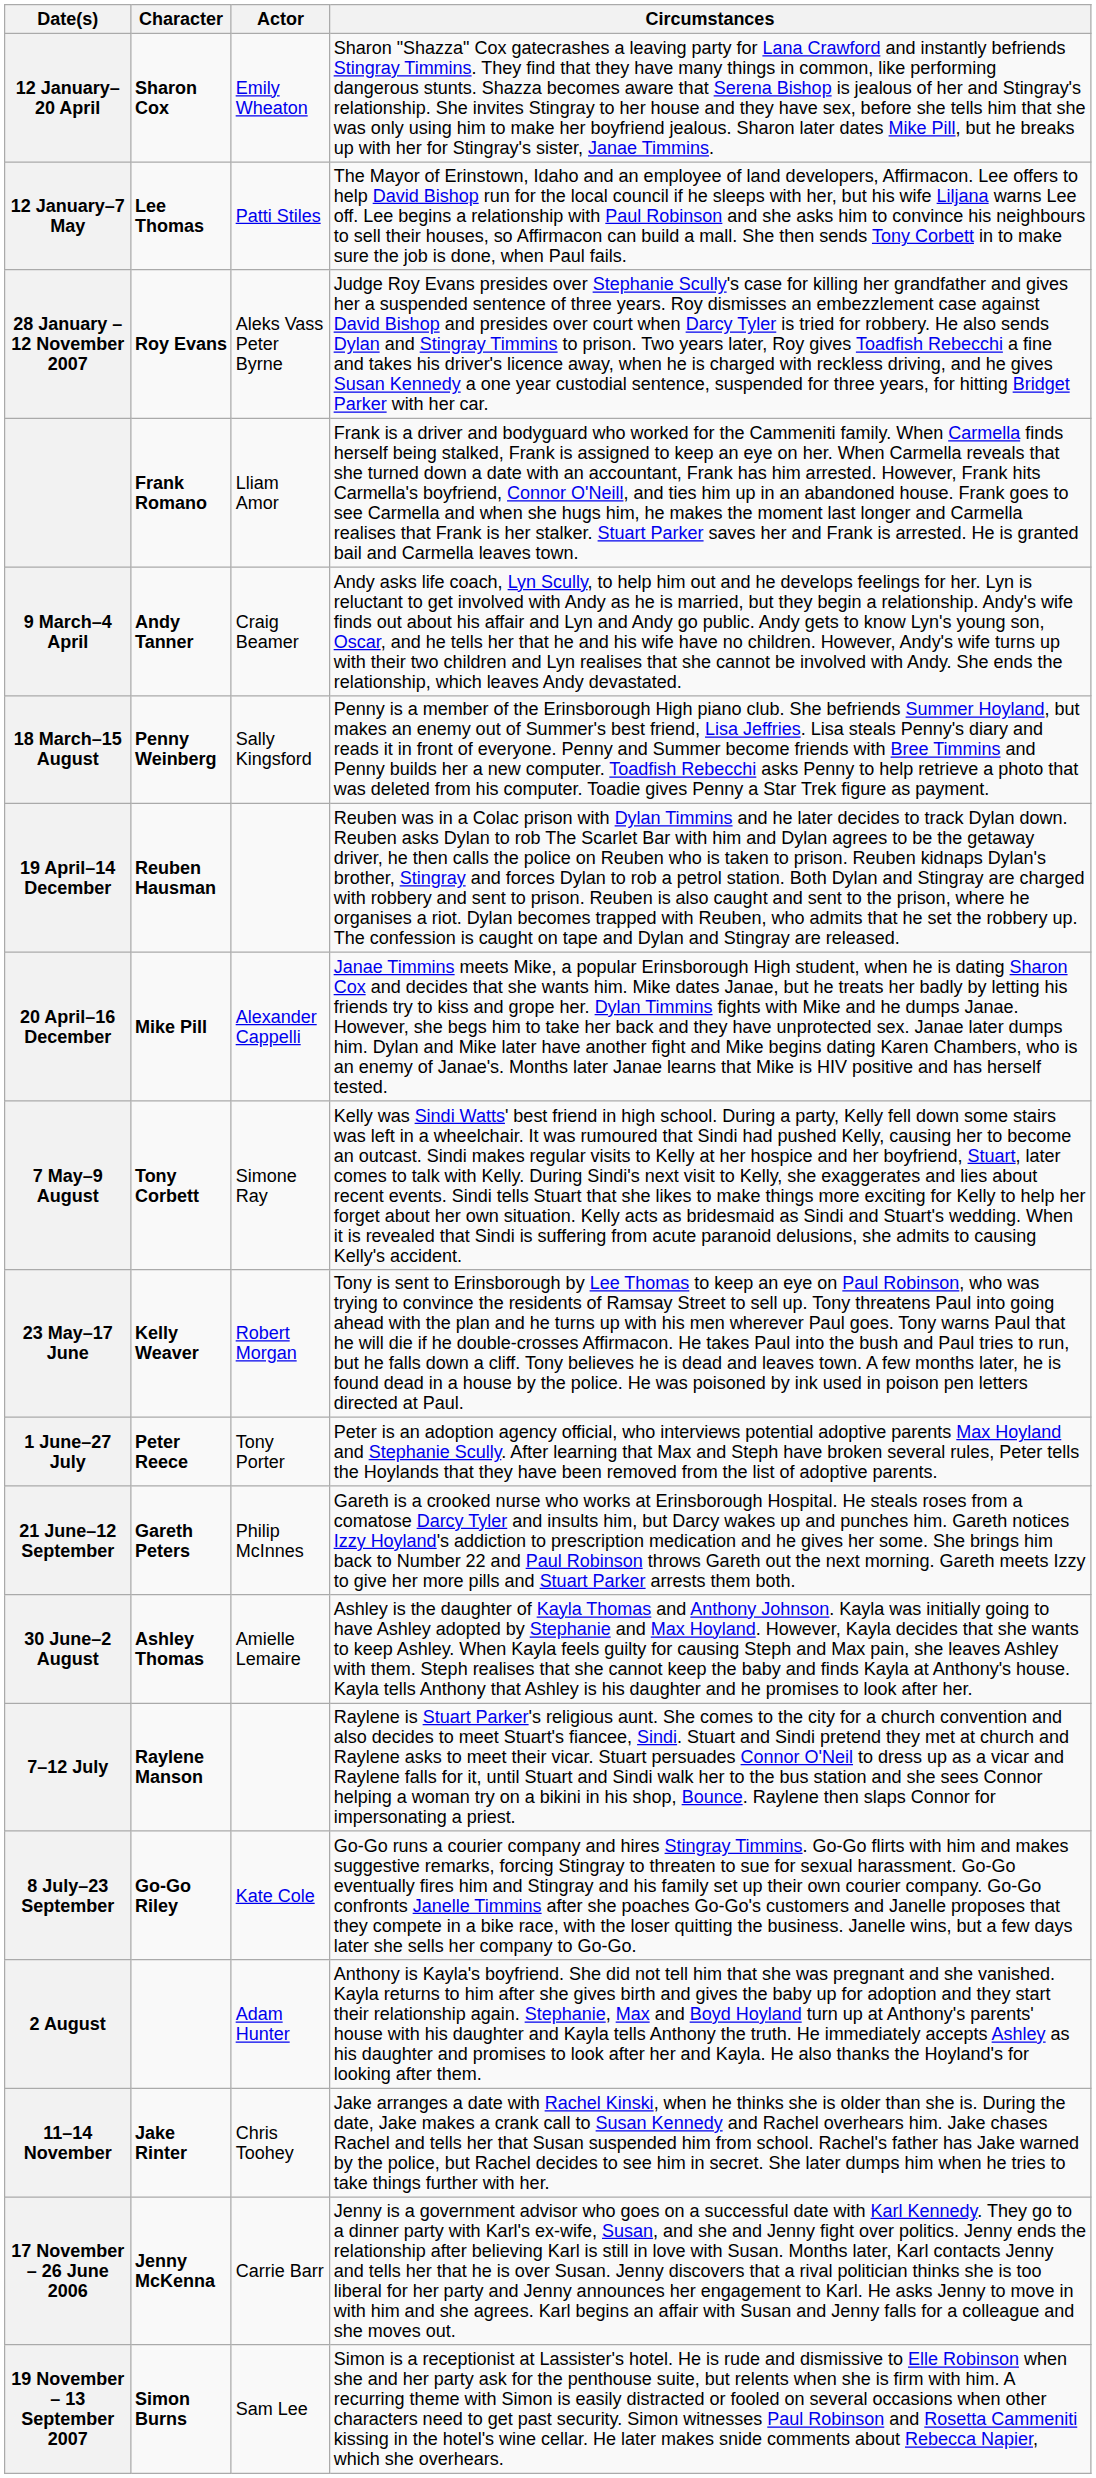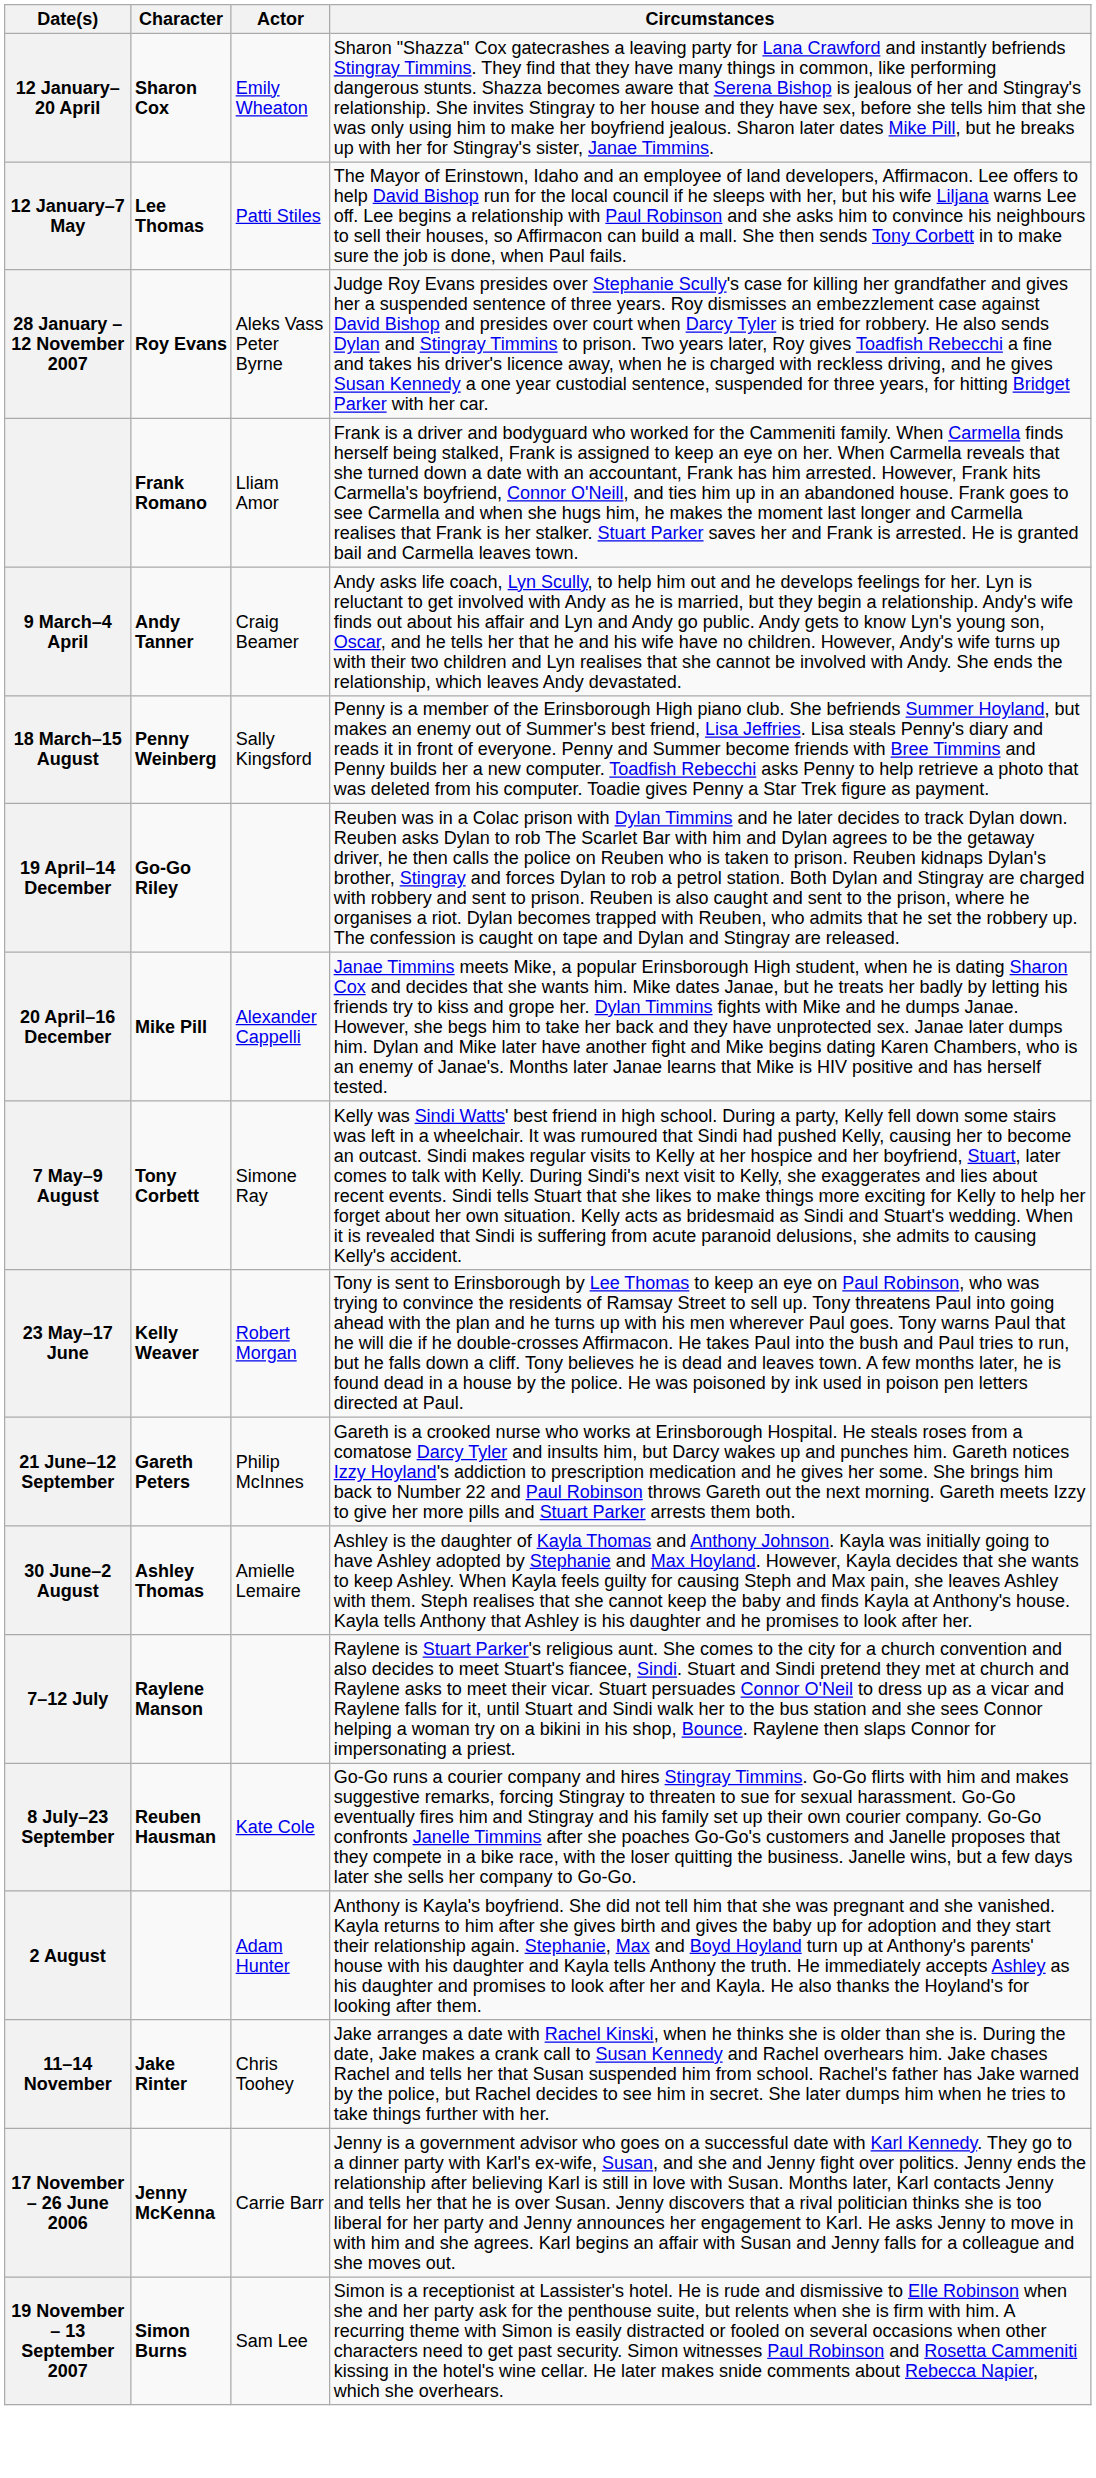19 April–14 December | Character: Reuben Hausman -> Go-Go Riley
- row: 1 June–27 July | Peter Reece | Tony Porter | Peter is an adoption agency official, who interviews potential adoptive parents Max Hoyland and Stephanie Scully. After learning that Max and Steph have broken several rules, Peter tells the Hoylands that they have been removed from the list of adoptive parents.
8 July–23 September | Character: Go-Go Riley -> Reuben Hausman
